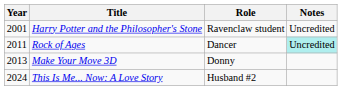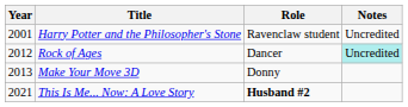Rock of Ages | Year: 2011 -> 2012
This Is Me... Now: A Love Story | Year: 2024 -> 2021
This Is Me... Now: A Love Story | Role: normal -> bold
